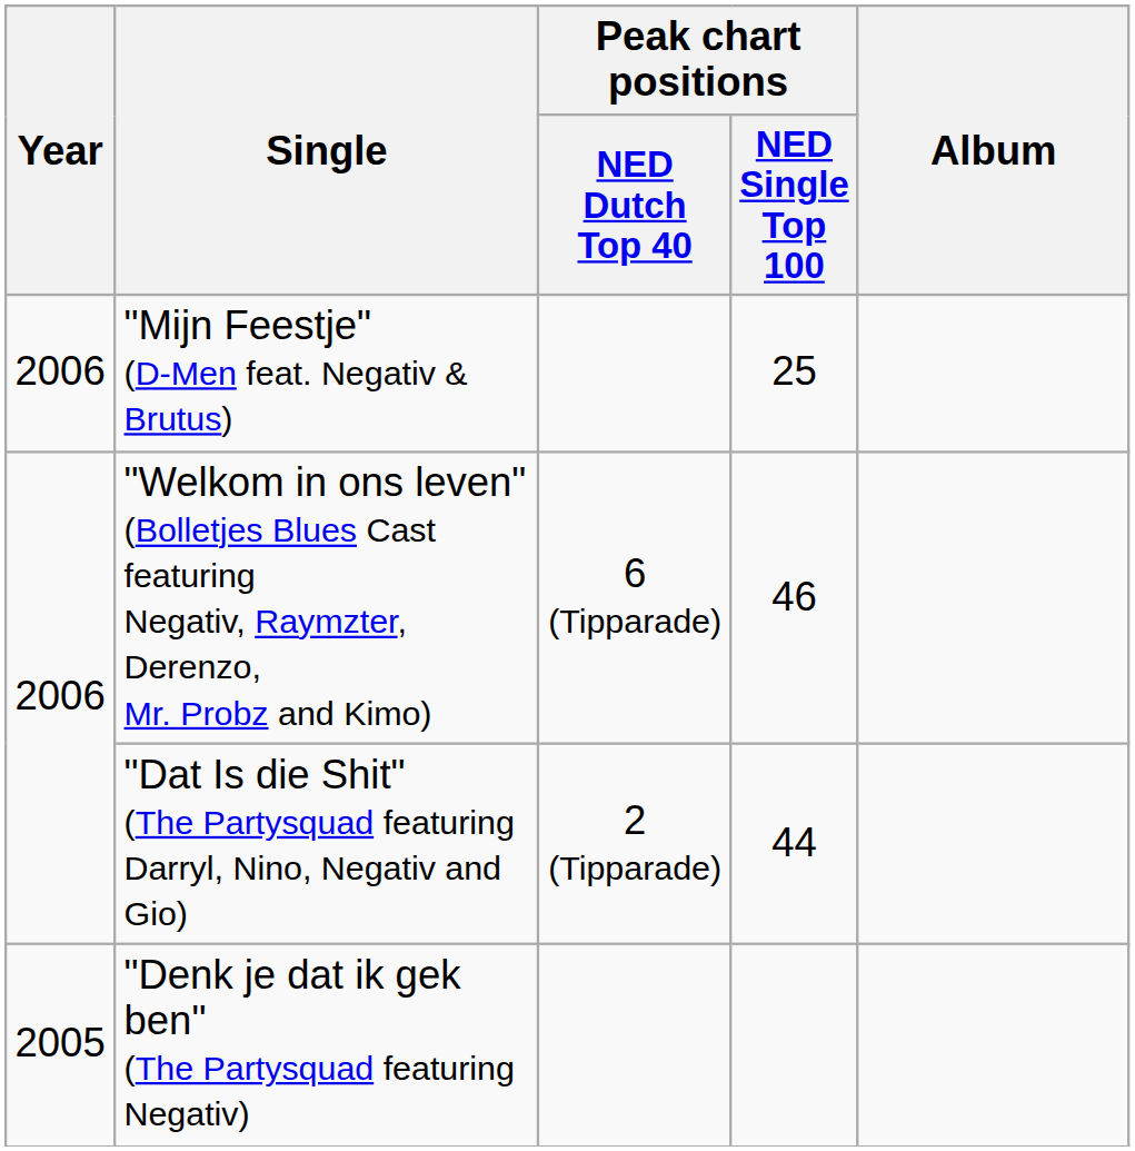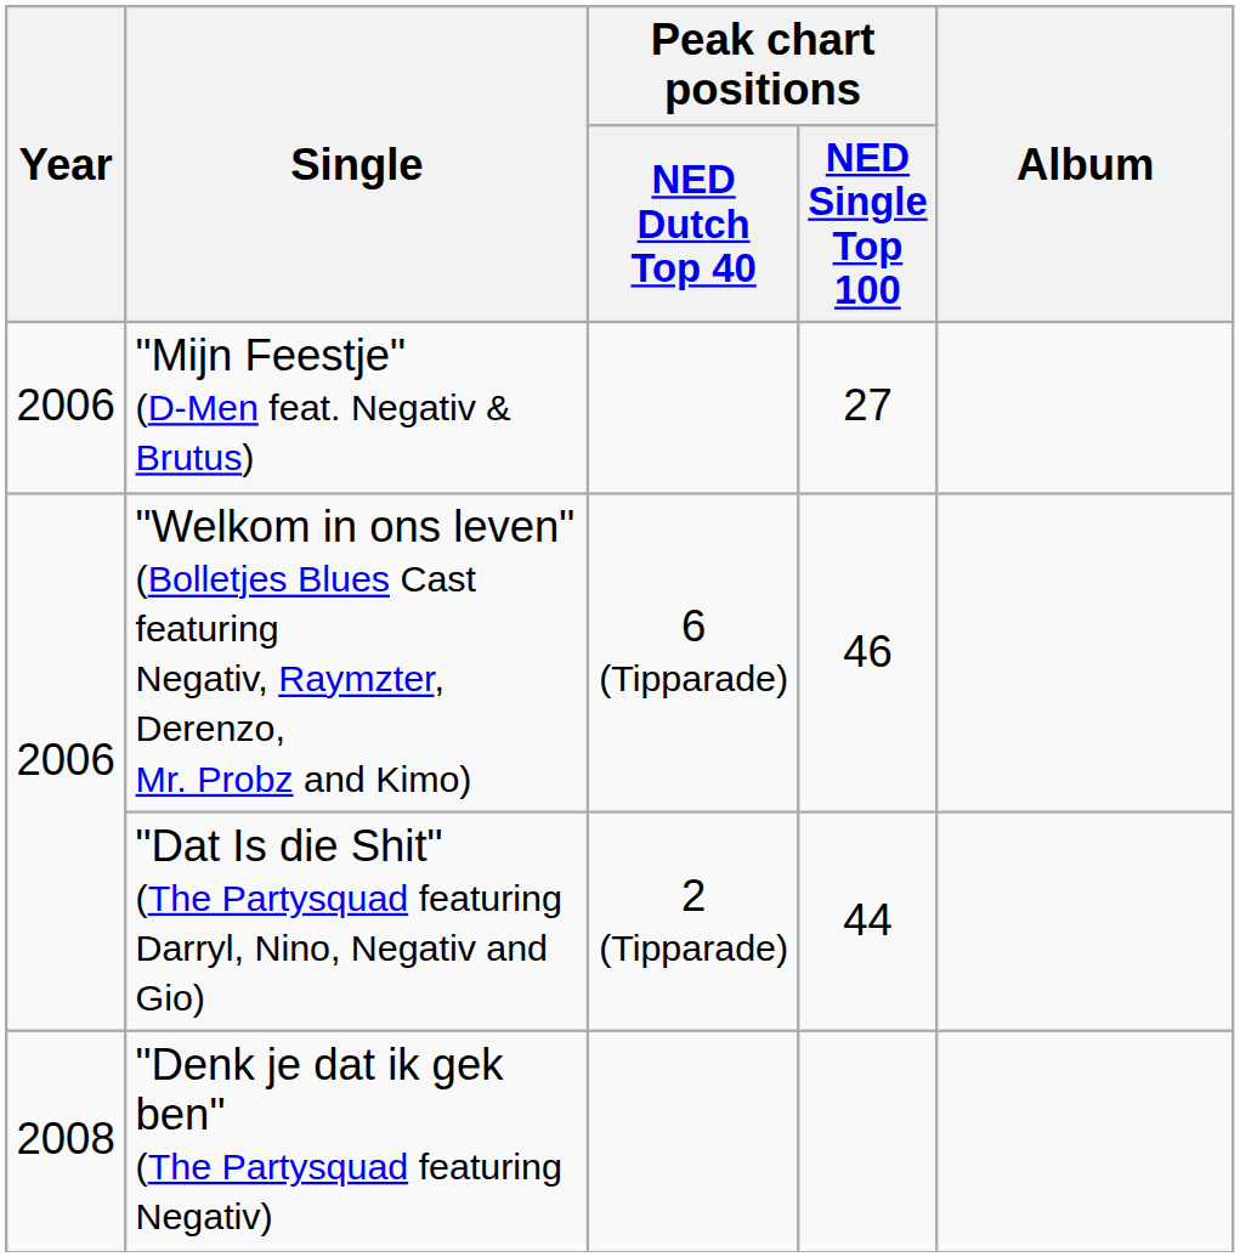"Mijn Feestje" (D-Men feat. Negativ & Brutus) | Peak chart positions / NED Single Top 100: 25 -> 27
"Denk je dat ik gek ben" (The Partysquad featuring Negativ) | Year: 2005 -> 2008
